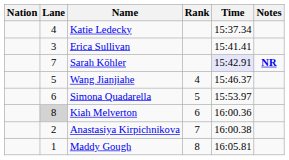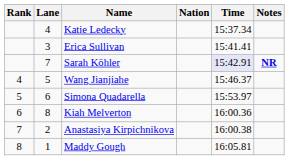columns swapped: Rank <-> Nation
Kiah Melverton | Lane: lightgrey background -> no background
